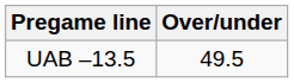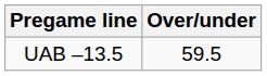UAB –13.5 | Over/under: 49.5 -> 59.5
